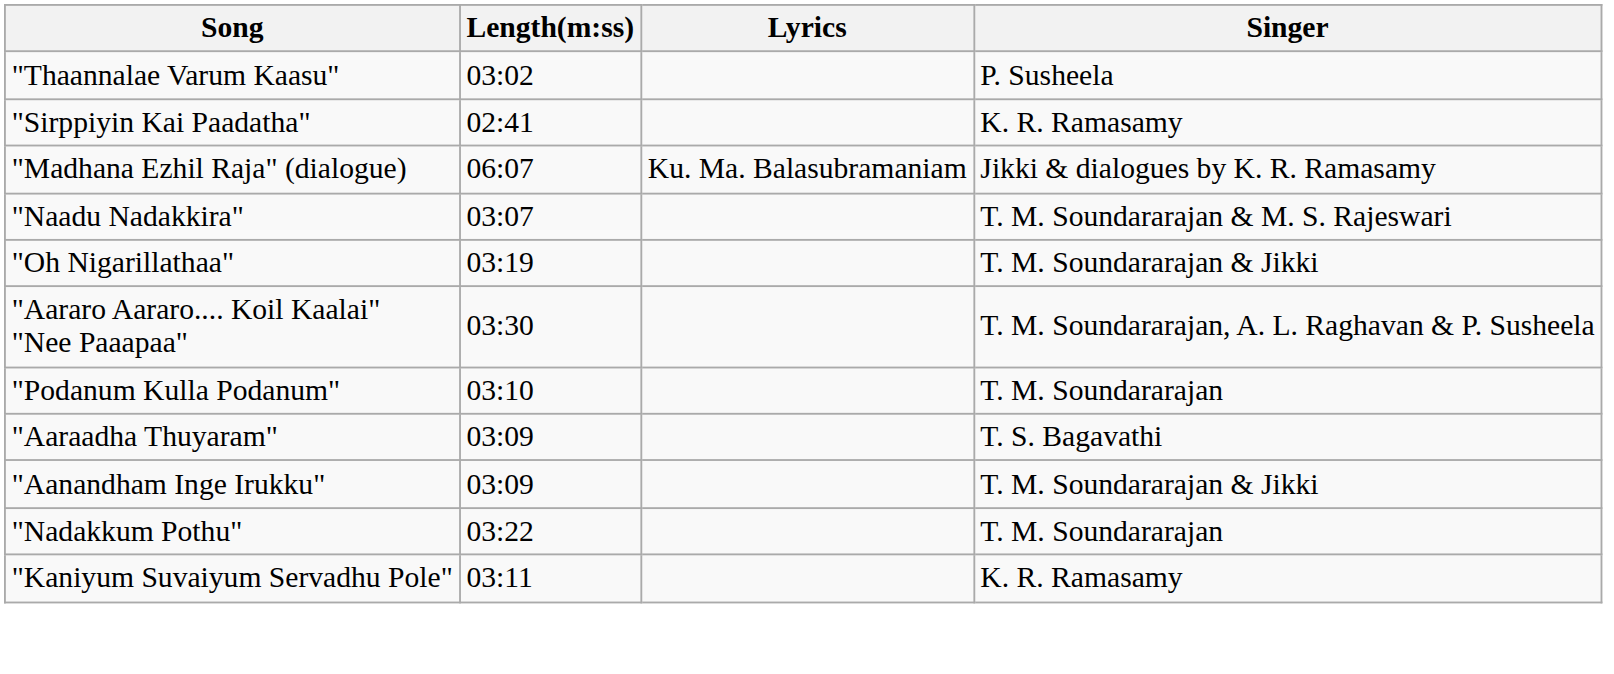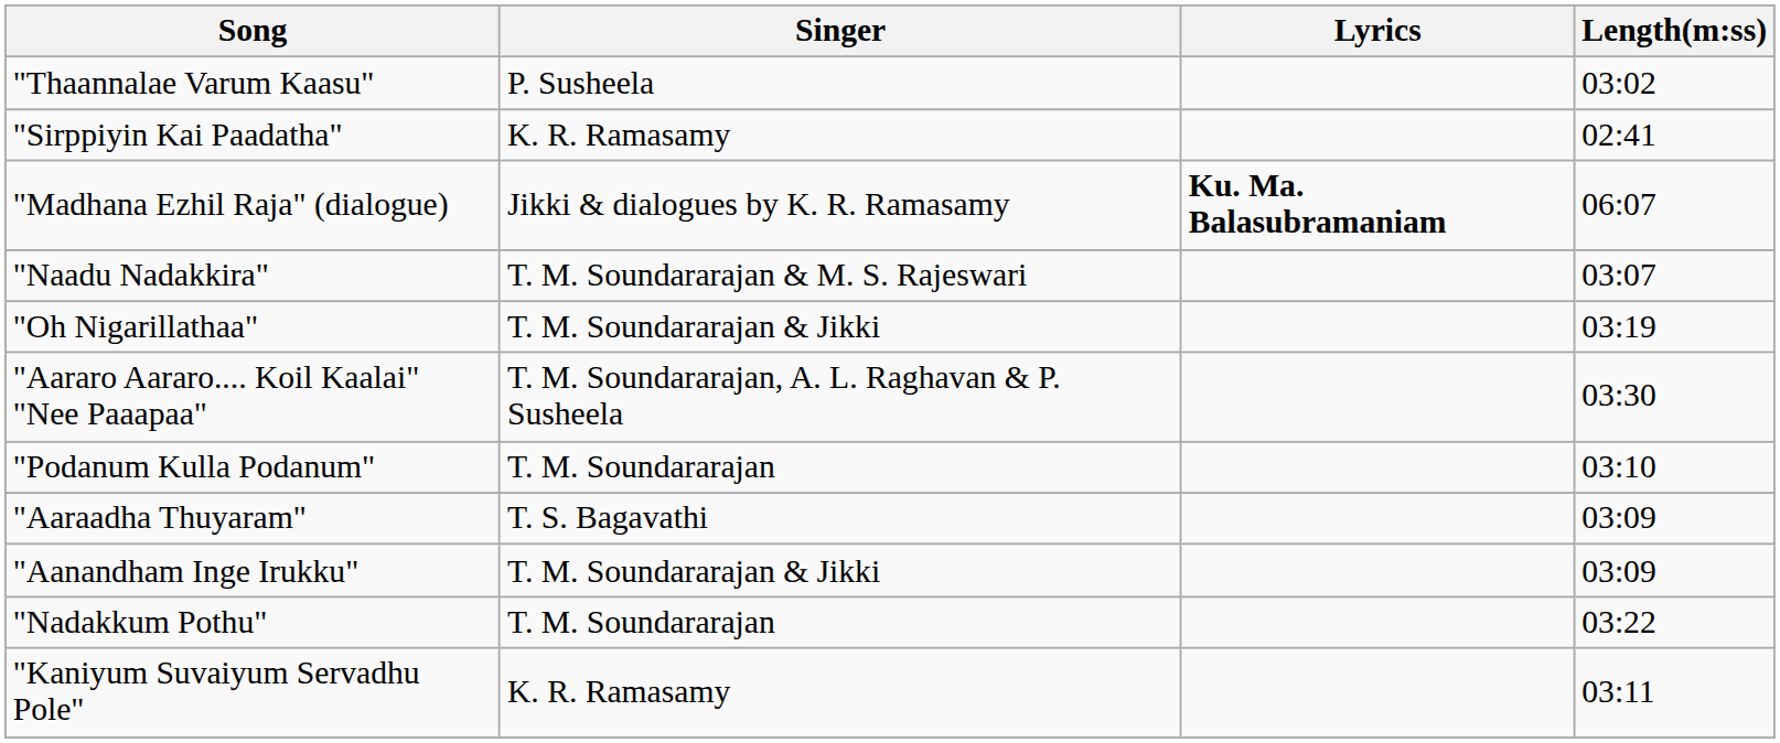columns swapped: Singer <-> Length(m:ss)
"Madhana Ezhil Raja" (dialogue) | Lyrics: normal -> bold
